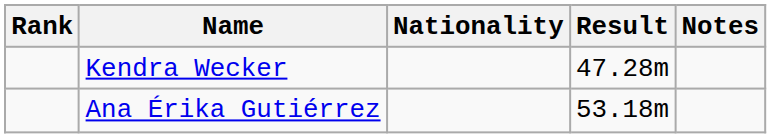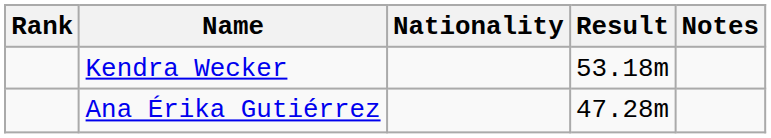Kendra Wecker | Result: 47.28m -> 53.18m
Ana Érika Gutiérrez | Result: 53.18m -> 47.28m
